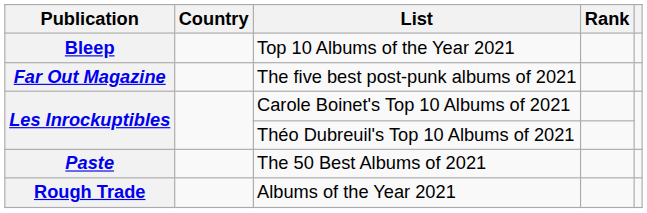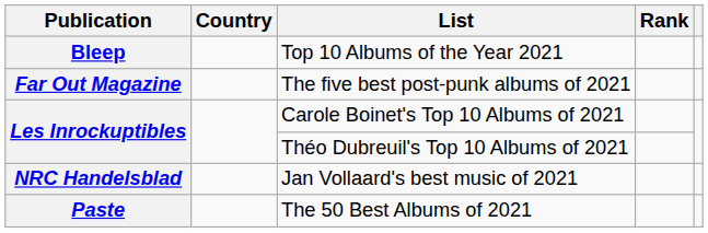+ row: NRC Handelsblad | Jan Vollaard's best music of 2021
- row: Rough Trade | Albums of the Year 2021
